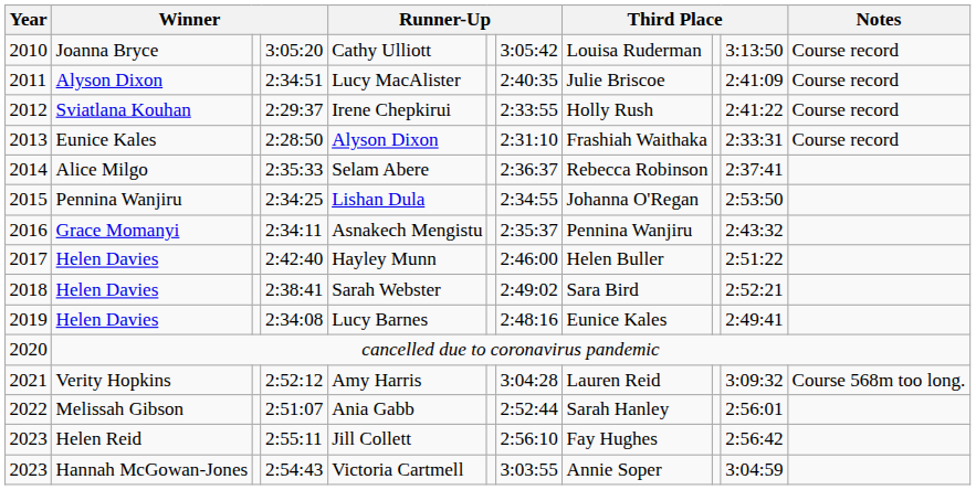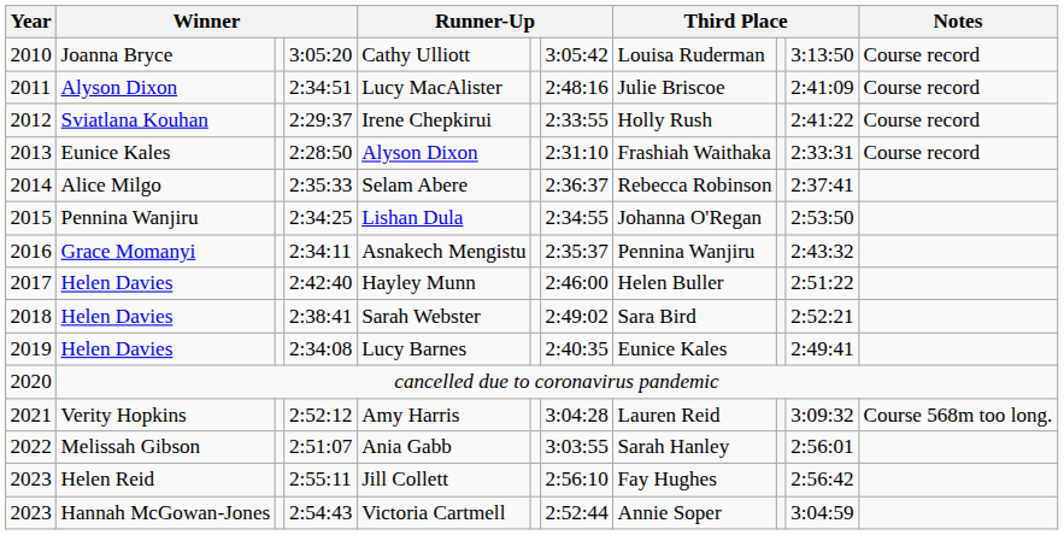2:34:51 | column 7: 2:40:35 -> 2:48:16
2:34:08 | column 7: 2:48:16 -> 2:40:35
2:51:07 | column 7: 2:52:44 -> 3:03:55
2:54:43 | column 7: 3:03:55 -> 2:52:44
